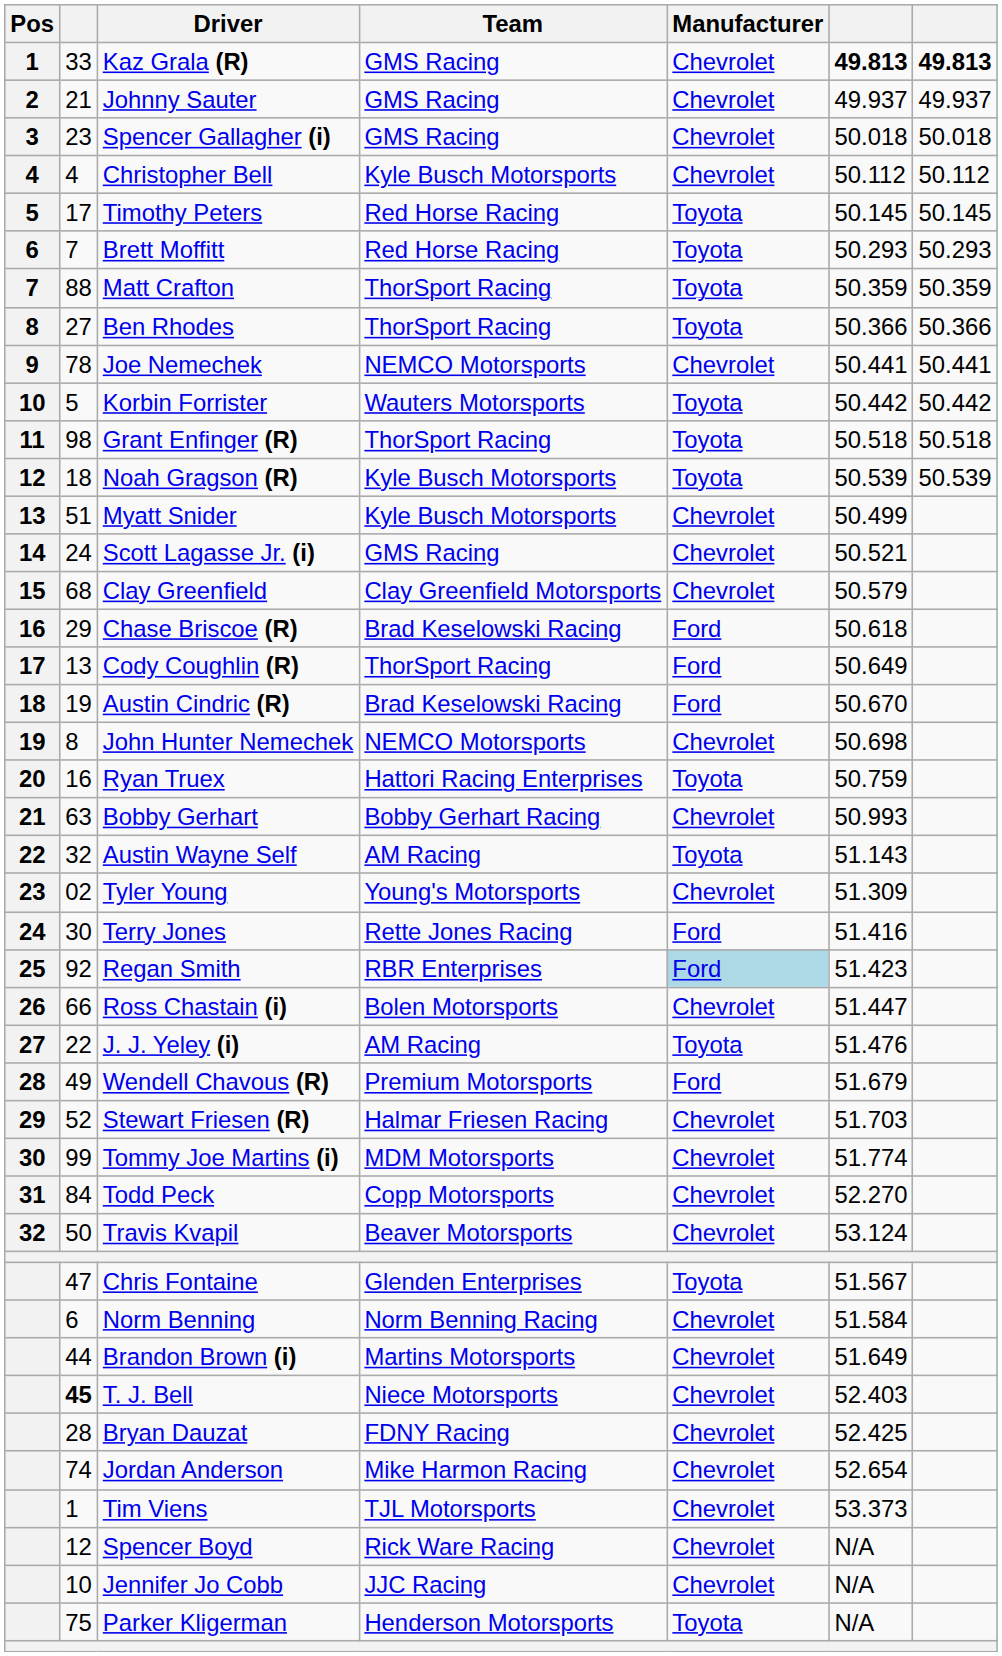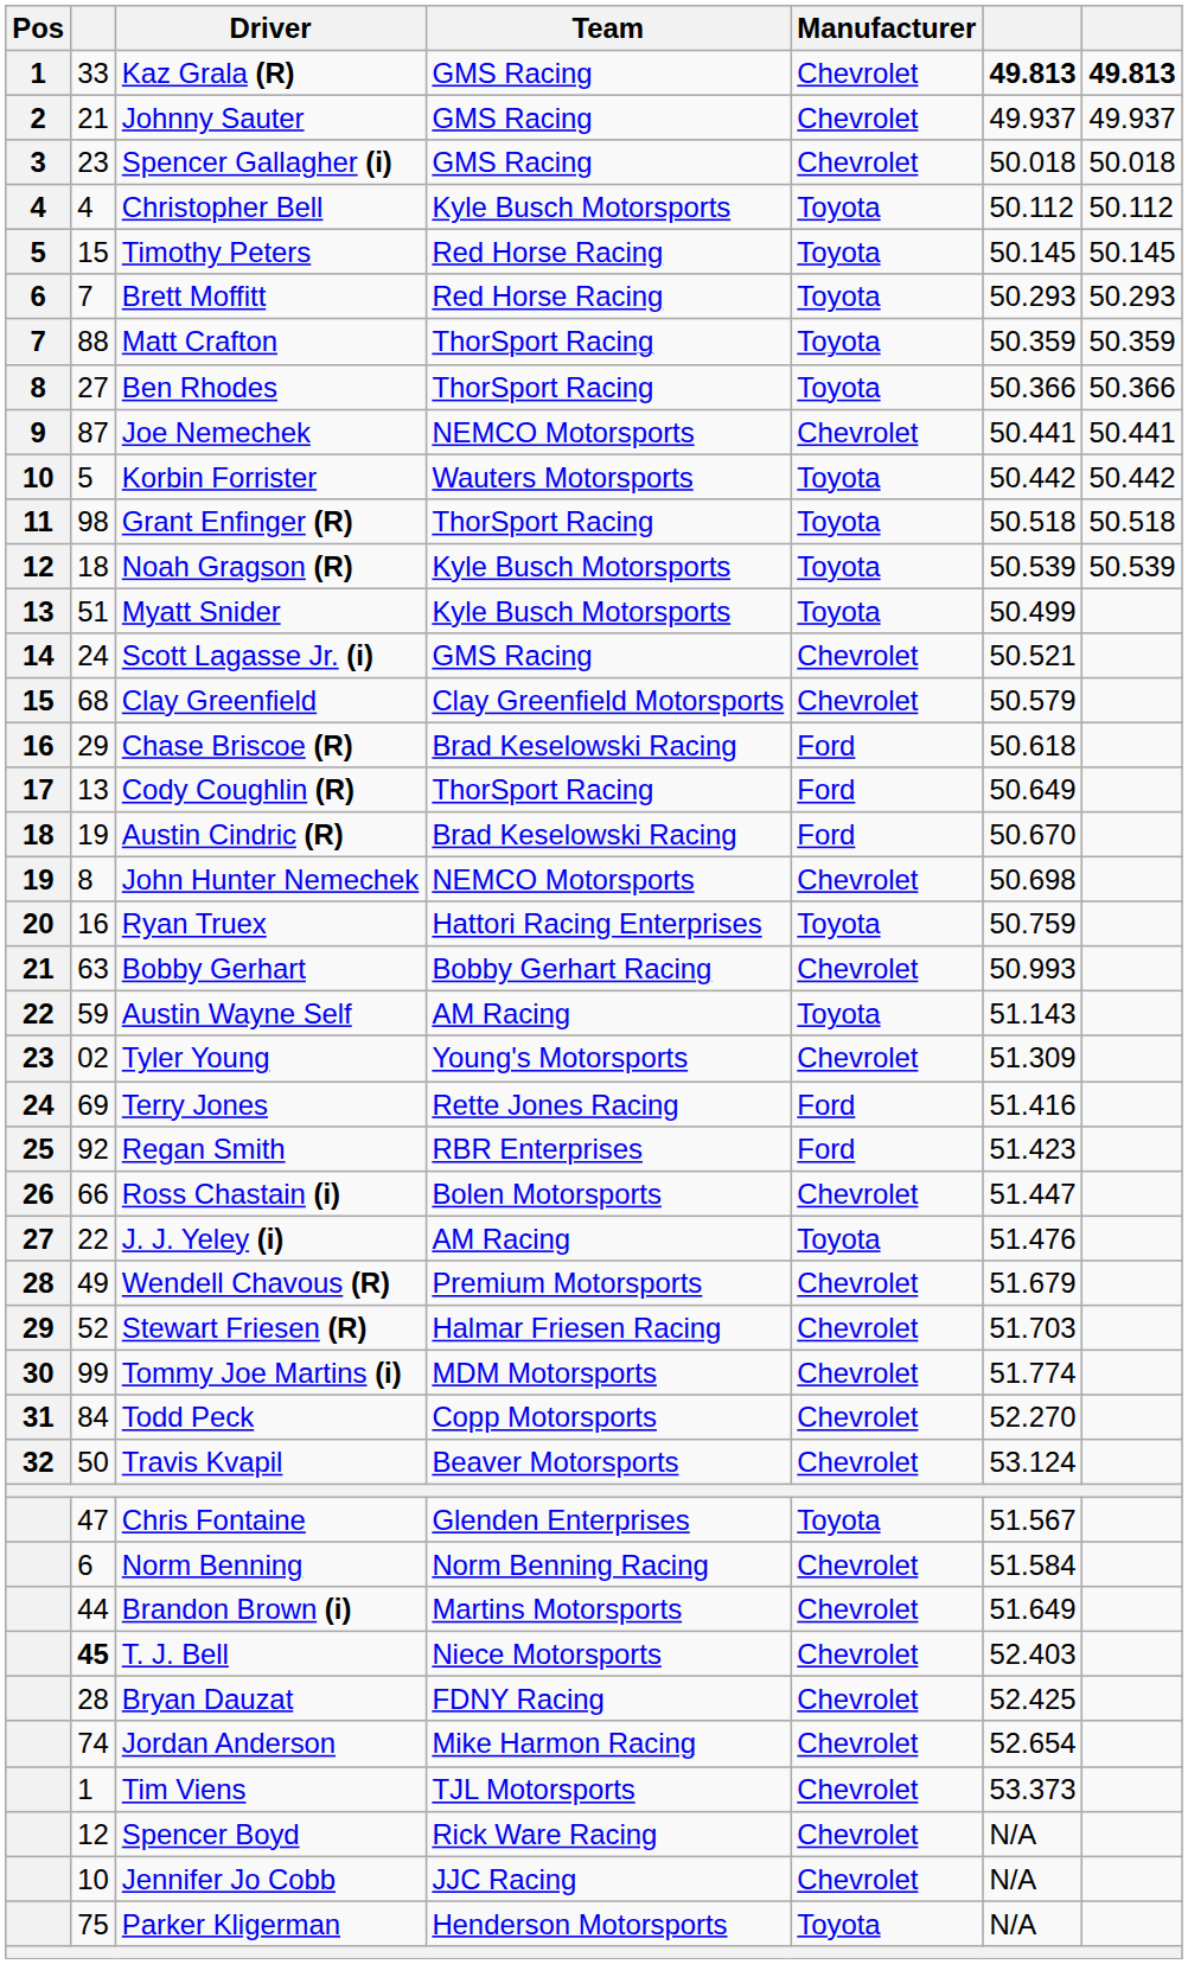Christopher Bell | Manufacturer: Chevrolet -> Toyota
Timothy Peters | column 2: 17 -> 15
Joe Nemechek | column 2: 78 -> 87
Myatt Snider | Manufacturer: Chevrolet -> Toyota
Austin Wayne Self | column 2: 32 -> 59
Terry Jones | column 2: 30 -> 69
Regan Smith | Manufacturer: lightblue background -> no background
Wendell Chavous (R) | Manufacturer: Ford -> Chevrolet
